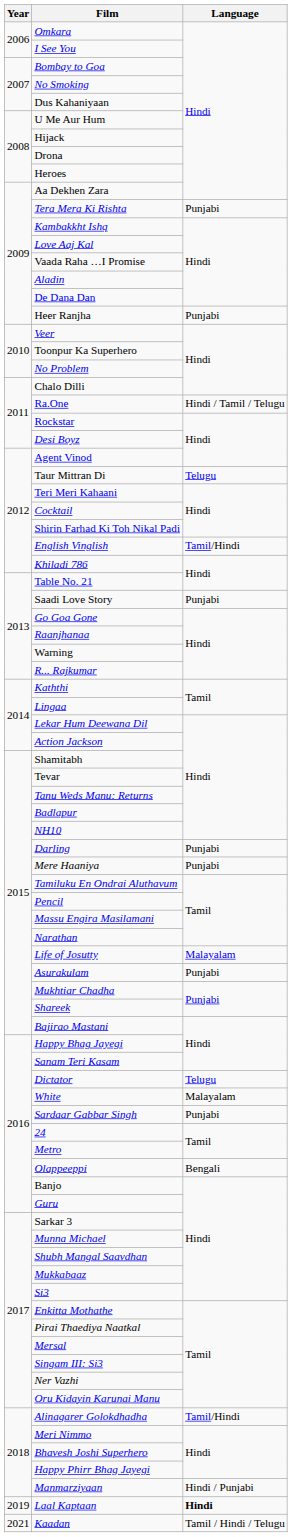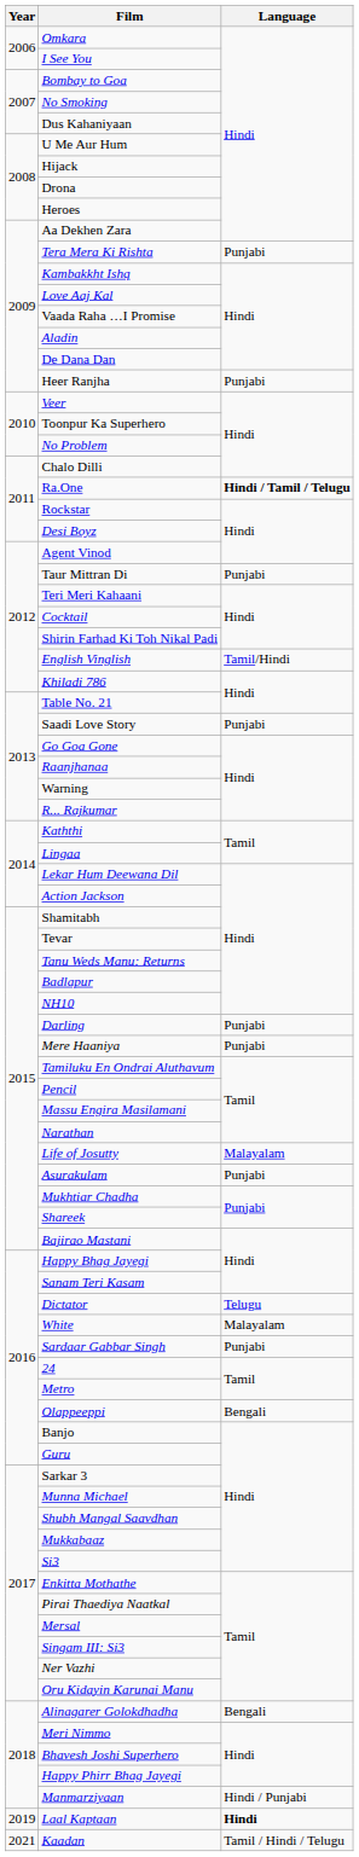Ra.One | Language: normal -> bold
Taur Mittran Di | Language: Telugu -> Punjabi
Alinagarer Golokdhadha | Language: Tamil/Hindi -> Bengali
